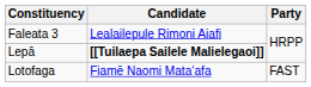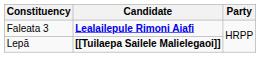Faleata 3 | Candidate: normal -> bold
- row: Lotofaga | Fiamē Naomi Mataʻafa | FAST
